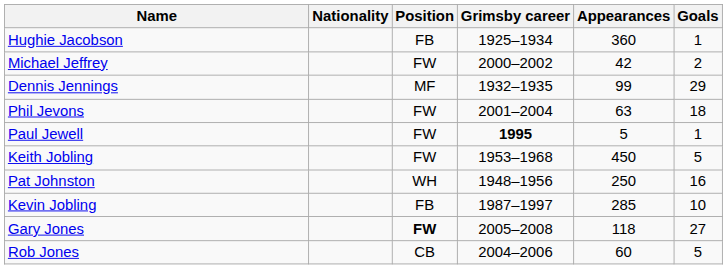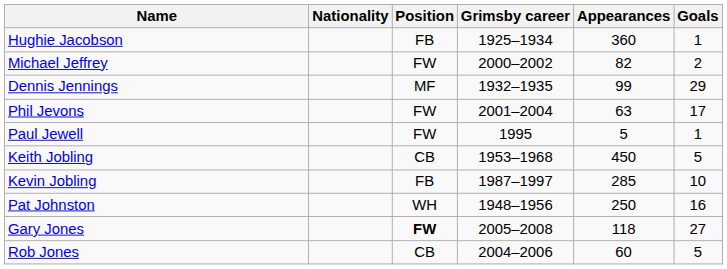Michael Jeffrey | Appearances: 42 -> 82
Phil Jevons | Goals: 18 -> 17
Paul Jewell | Grimsby career: bold -> normal
Keith Jobling | Position: FW -> CB
rows swapped: Kevin Jobling <-> Pat Johnston
